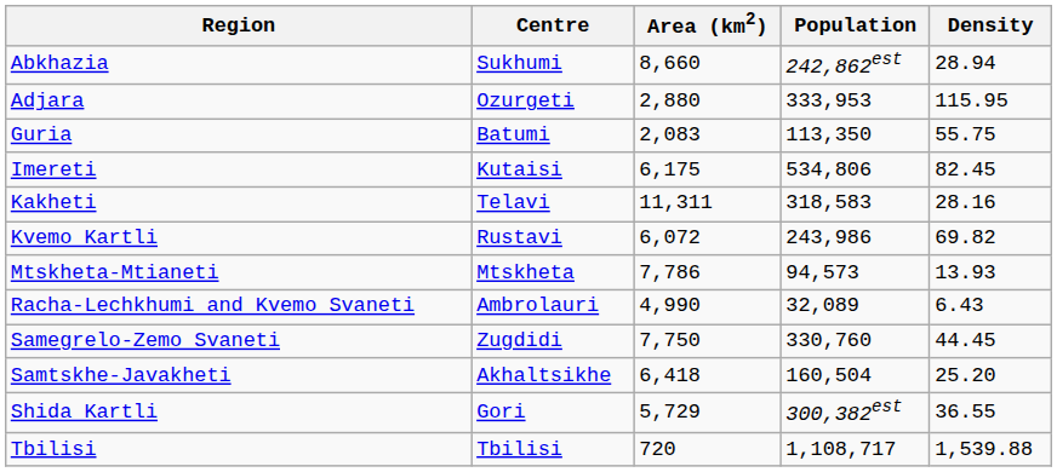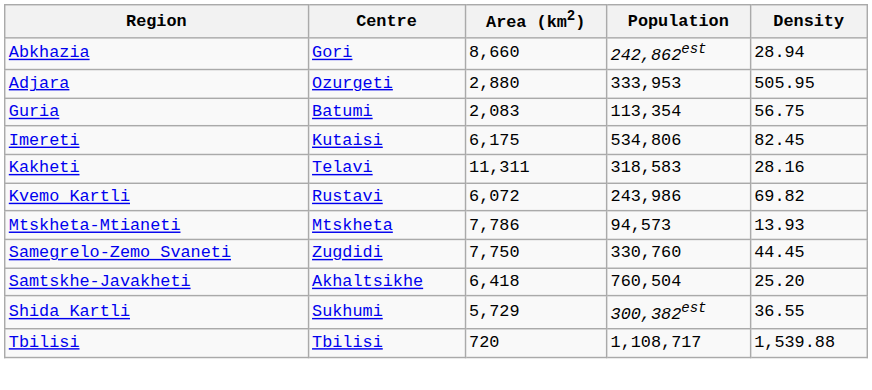Abkhazia | Centre: Sukhumi -> Gori
Adjara | Density: 115.95 -> 505.95
Guria | Population: 113,350 -> 113,354
Guria | Density: 55.75 -> 56.75
- row: Racha-Lechkhumi and Kvemo Svaneti | Ambrolauri | 4,990 | 32,089 | 6.43
Samtskhe-Javakheti | Population: 160,504 -> 760,504
Shida Kartli | Centre: Gori -> Sukhumi
